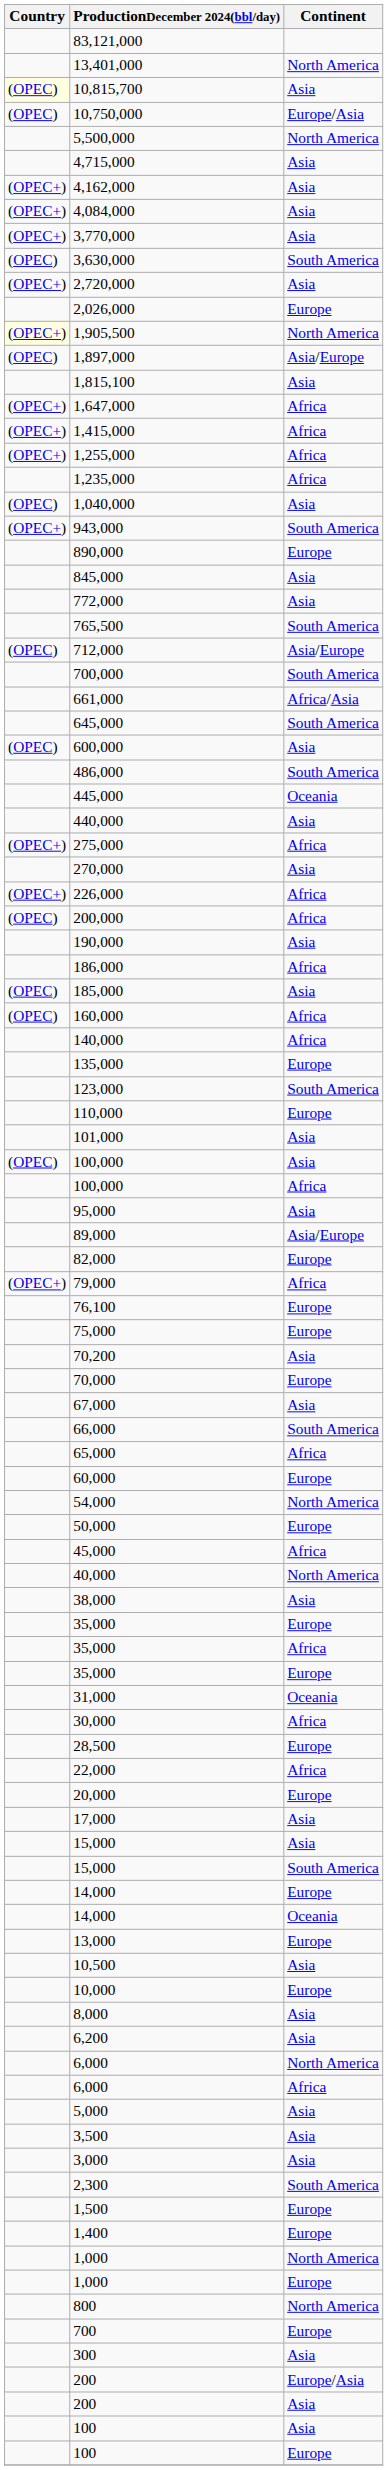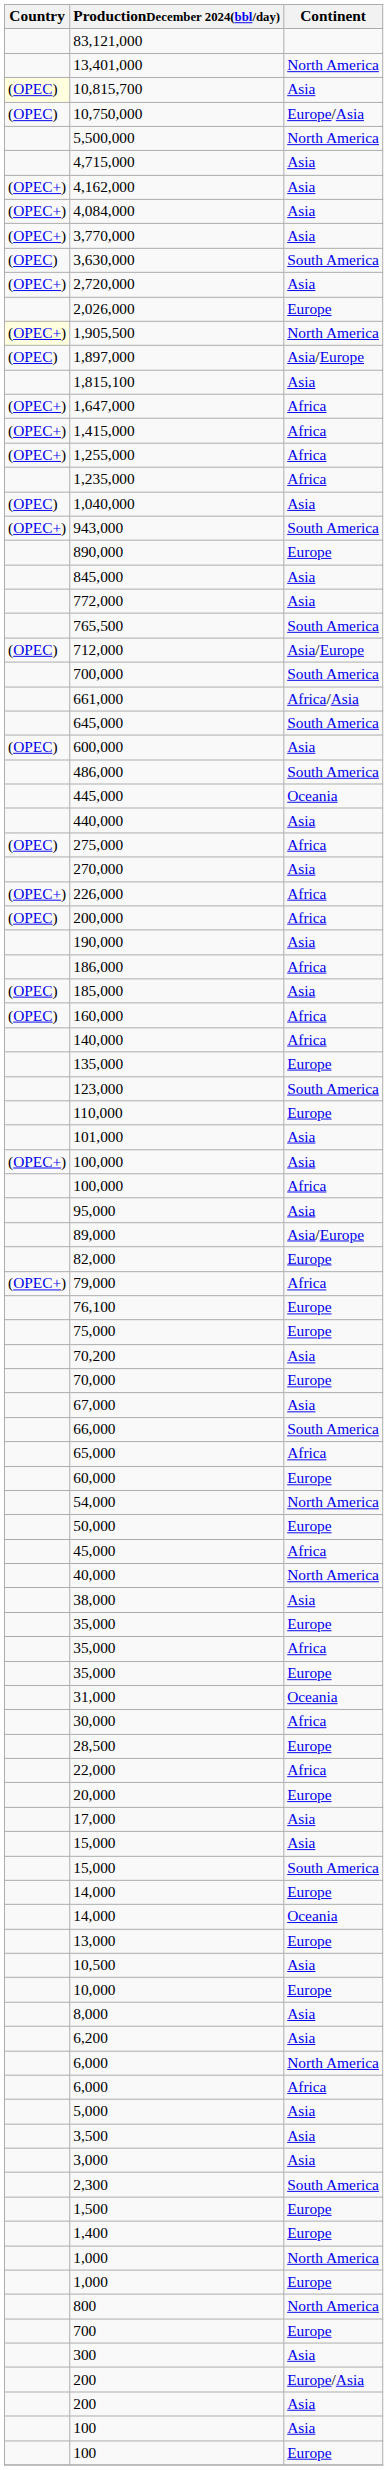275,000 | Country: (OPEC+) -> (OPEC)
100,000 / Asia | Country: (OPEC) -> (OPEC+)
